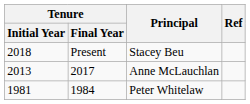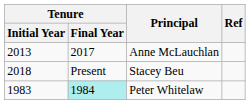rows swapped: Stacey Beu <-> Anne McLauchlan
Peter Whitelaw | Tenure / Initial Year: 1981 -> 1983
Peter Whitelaw | Tenure / Final Year: no background -> paleturquoise background
